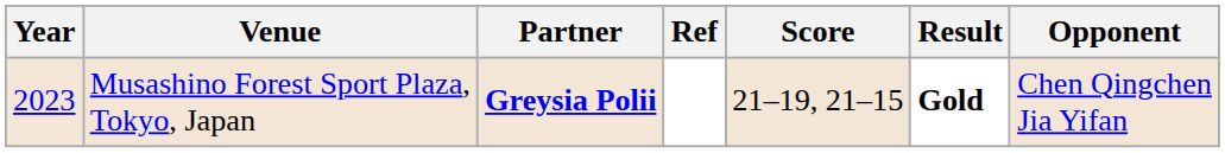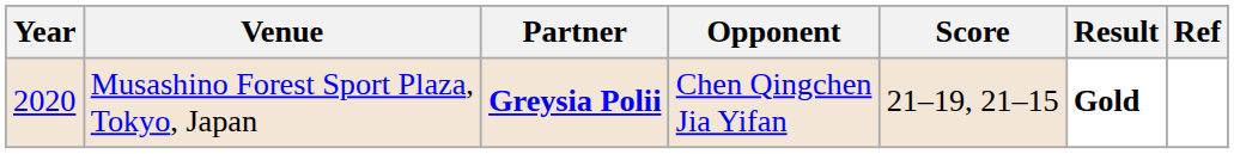columns swapped: Opponent <-> Ref
Musashino Forest Sport Plaza, Tokyo, Japan | Year: 2023 -> 2020
